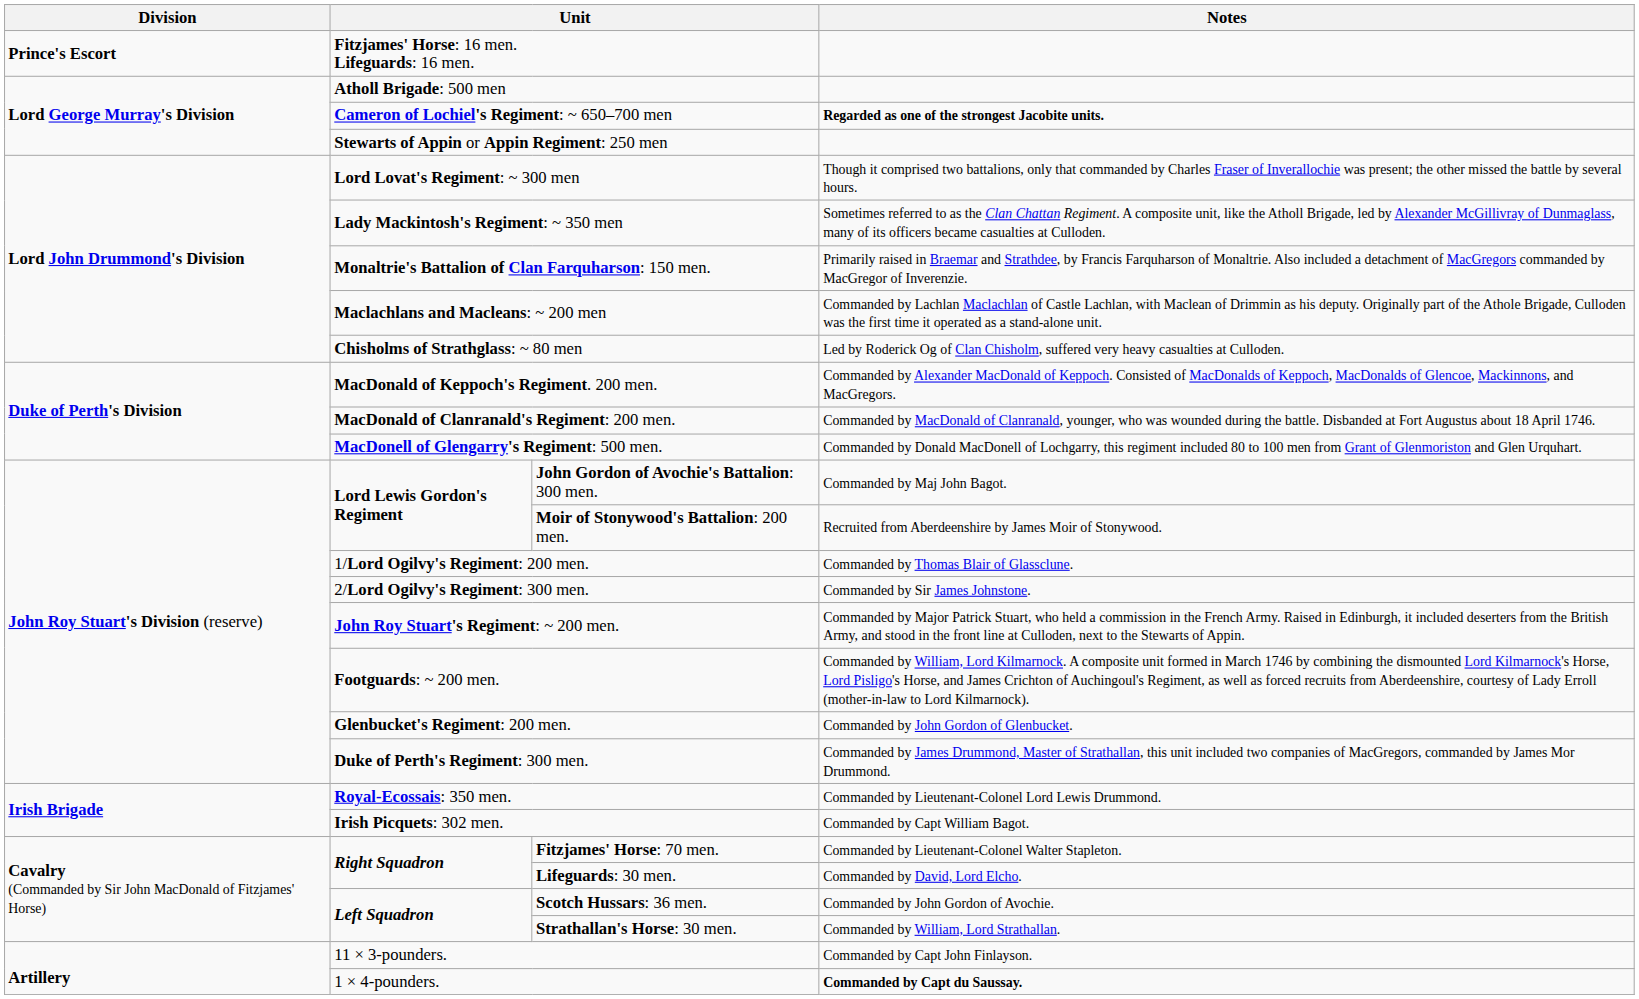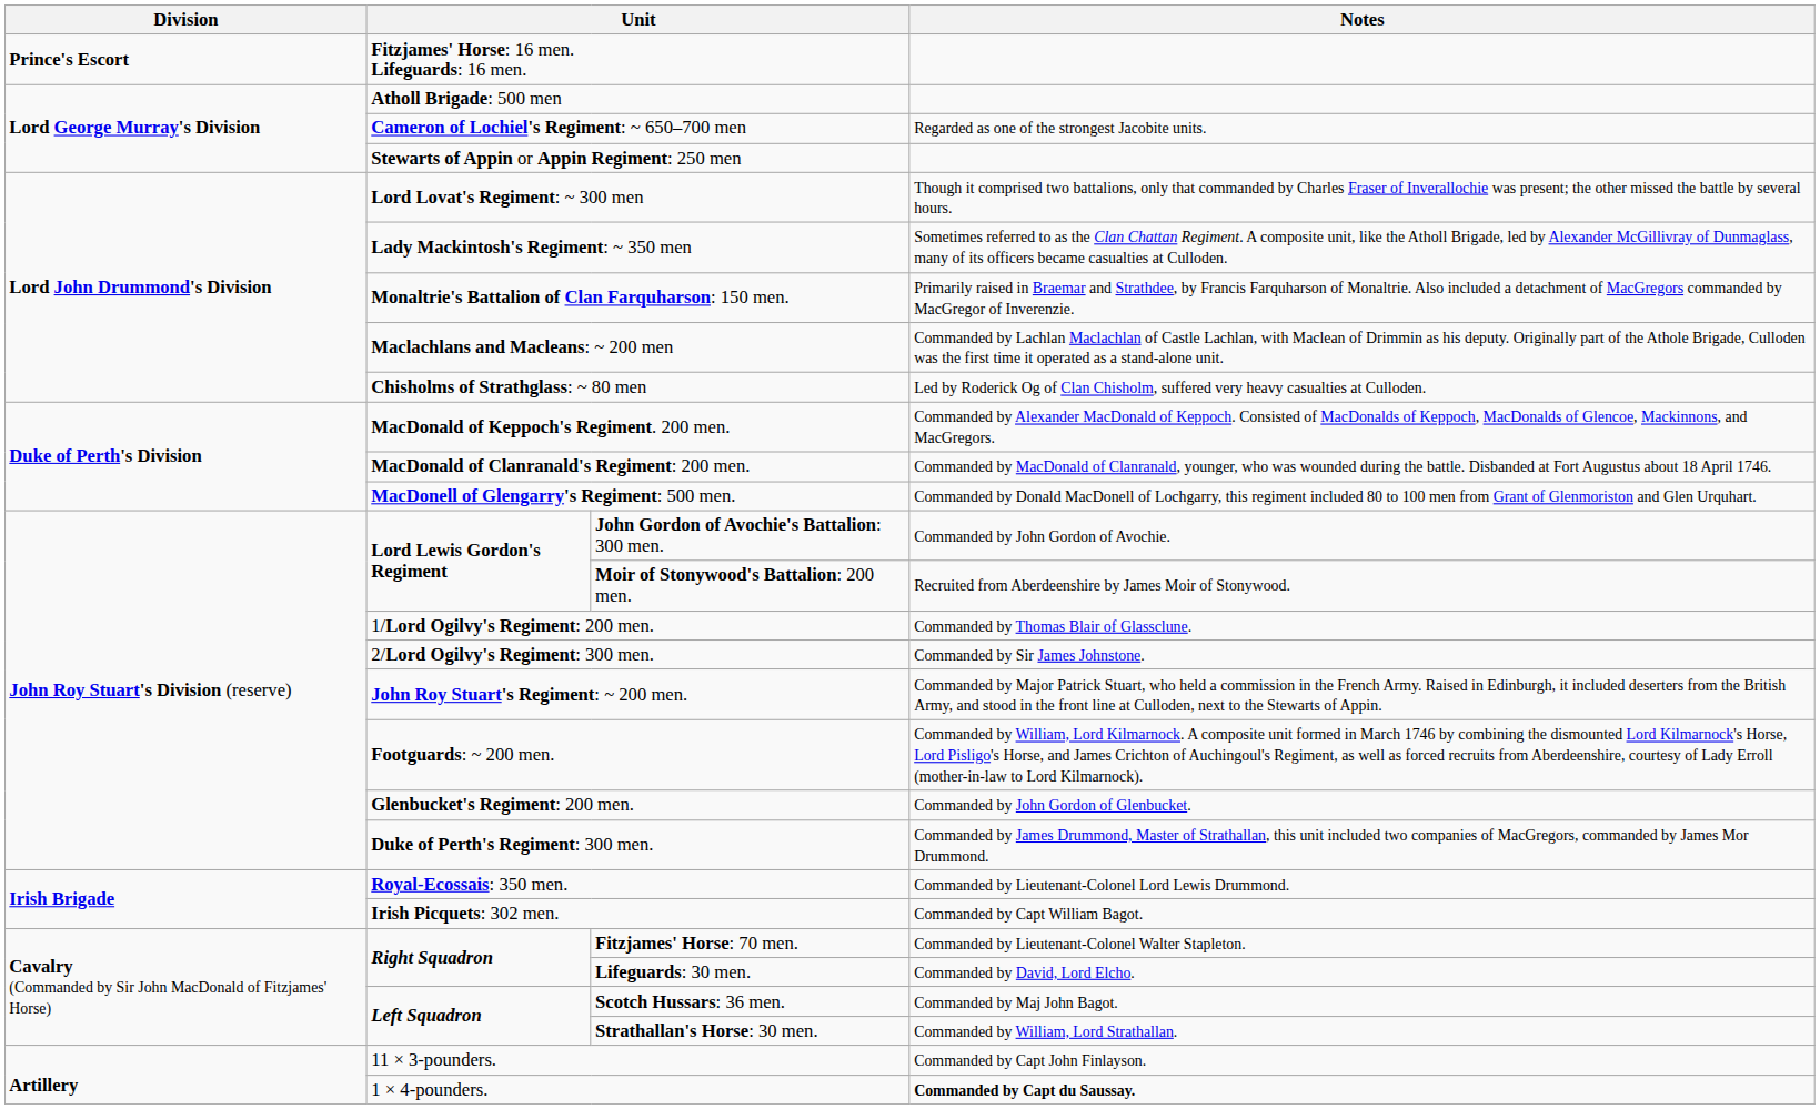Cameron of Lochiel's Regiment: ~ 650–700 men | Notes: bold -> normal
John Gordon of Avochie's Battalion: 300 men. | Notes: Commanded by Maj John Bagot. -> Commanded by John Gordon of Avochie.
Scotch Hussars: 36 men. | Notes: Commanded by John Gordon of Avochie. -> Commanded by Maj John Bagot.
